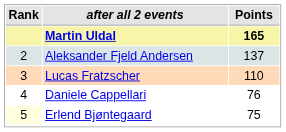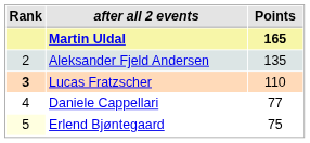Aleksander Fjeld Andersen | Points: 137 -> 135
Lucas Fratzscher | Rank: normal -> bold
Daniele Cappellari | Points: 76 -> 77
